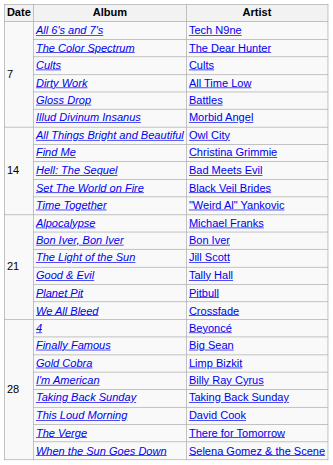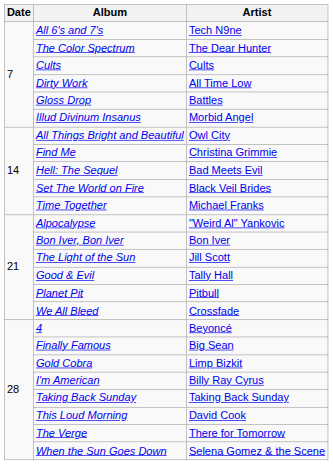Time Together | Artist: "Weird Al" Yankovic -> Michael Franks
Alpocalypse | Artist: Michael Franks -> "Weird Al" Yankovic
